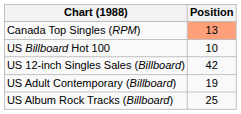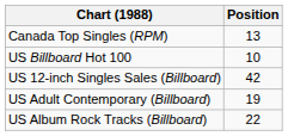Canada Top Singles (RPM) | Position: lightsalmon background -> no background
US Album Rock Tracks (Billboard) | Position: 25 -> 22
